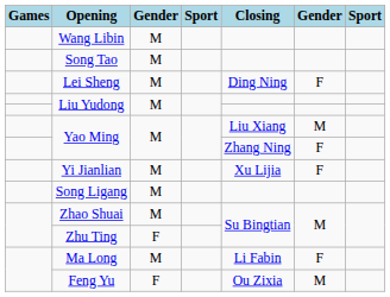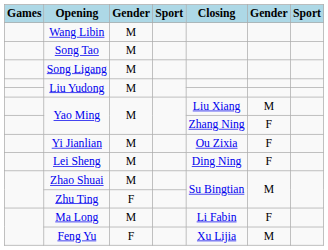rows swapped: Song Ligang <-> Lei Sheng
Yi Jianlian | Closing: Xu Lijia -> Ou Zixia
Feng Yu | Closing: Ou Zixia -> Xu Lijia
